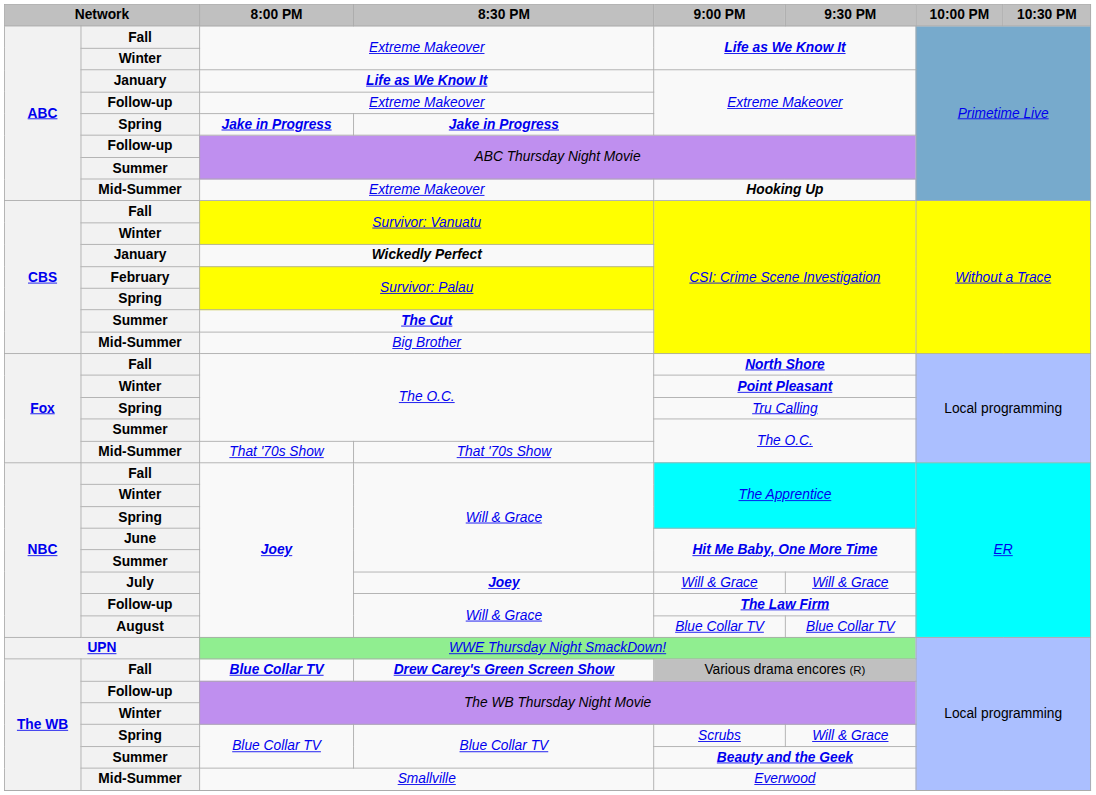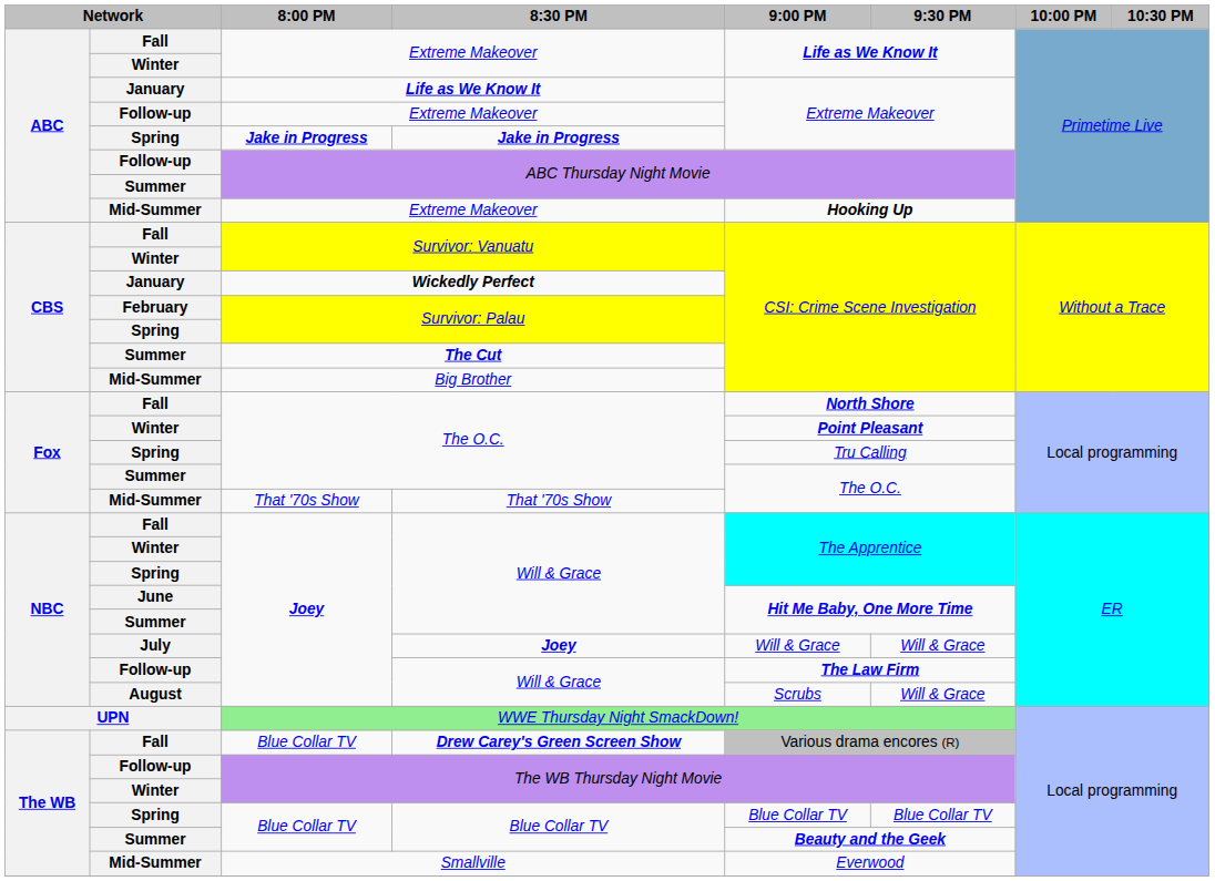August / Will & Grace | 9:00 PM: Blue Collar TV -> Scrubs
August / Will & Grace | 9:30 PM: Blue Collar TV -> Will & Grace
Drew Carey's Green Screen Show | 8:00 PM: bold -> normal
Spring / Blue Collar TV | 9:00 PM: Scrubs -> Blue Collar TV
Spring / Blue Collar TV | 9:30 PM: Will & Grace -> Blue Collar TV
